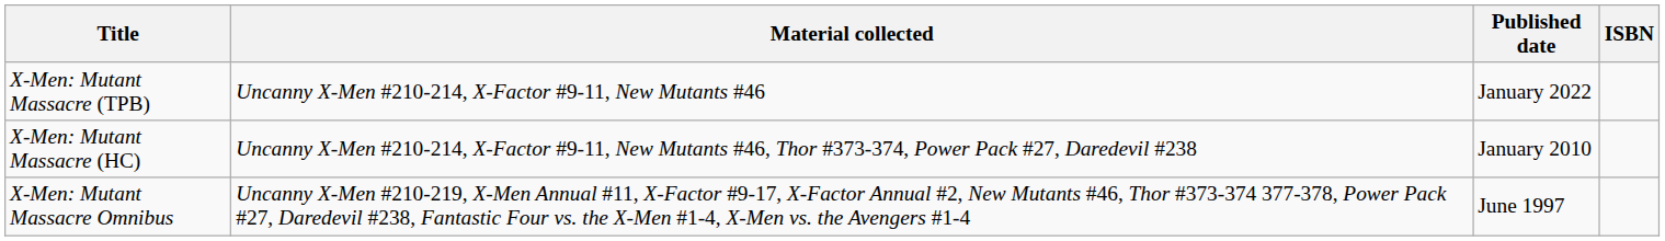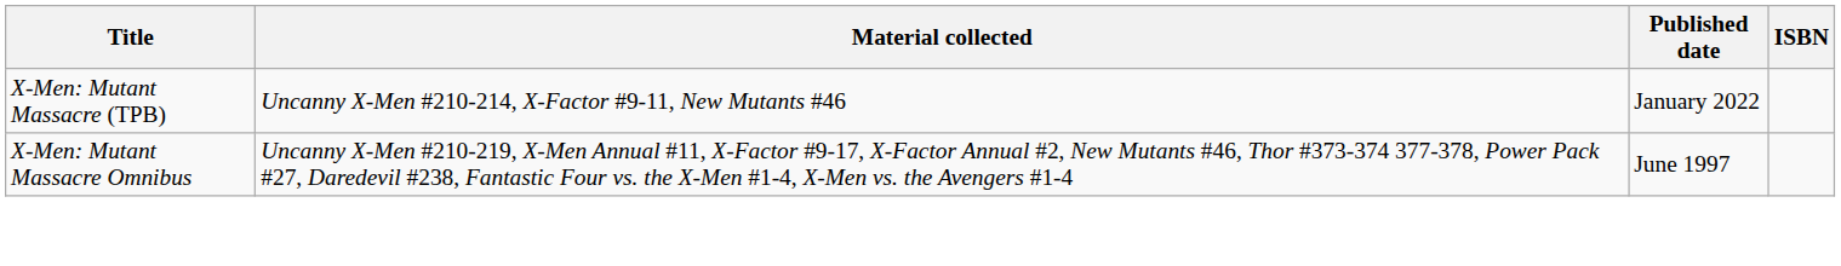- row: X-Men: Mutant Massacre (HC) | Uncanny X-Men #210-214, X-Factor #9-11, New Mutants #46, Thor #373-374, Power Pack #27, Daredevil #238 | January 2010
